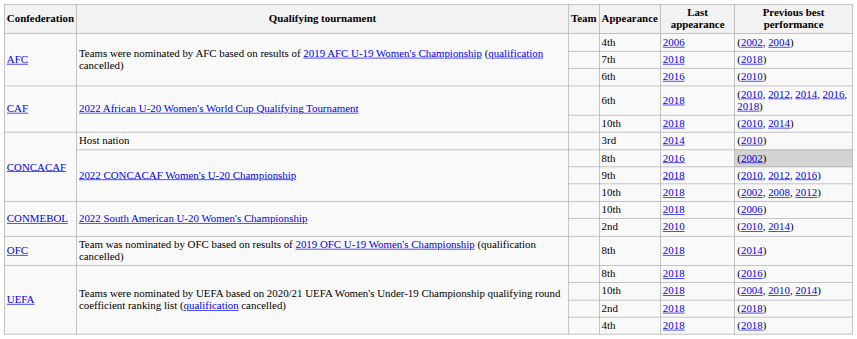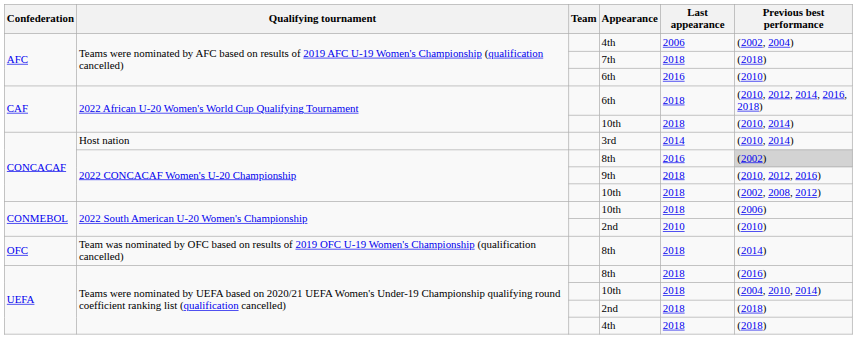3rd | Previous best performance: (2010) -> (2010, 2014)
2022 South American U-20 Women's Championship / 2nd | Previous best performance: (2010, 2014) -> (2010)
